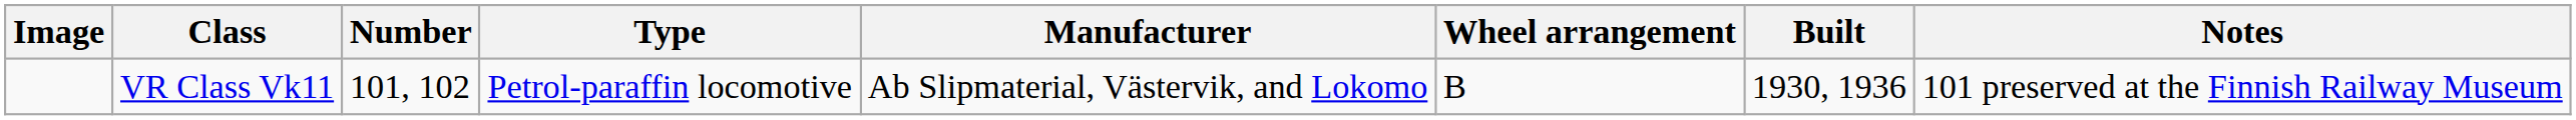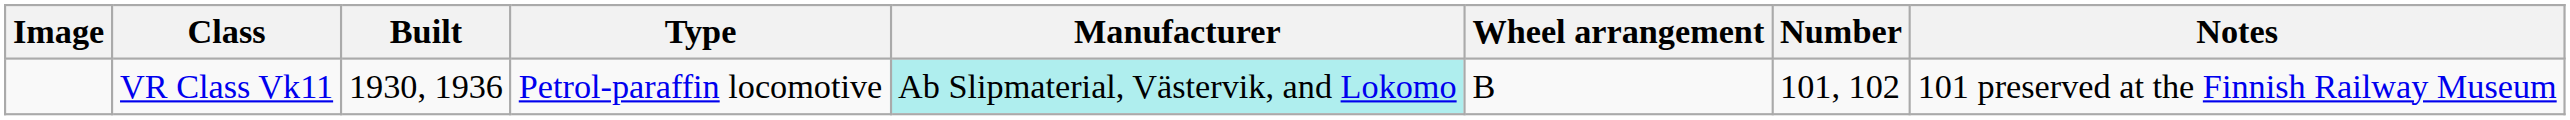columns swapped: Number <-> Built
VR Class Vk11 | Manufacturer: no background -> paleturquoise background
